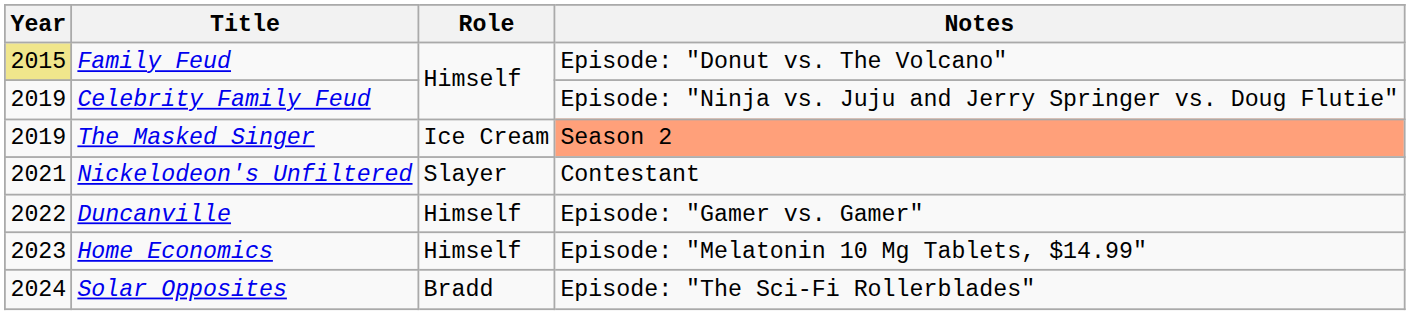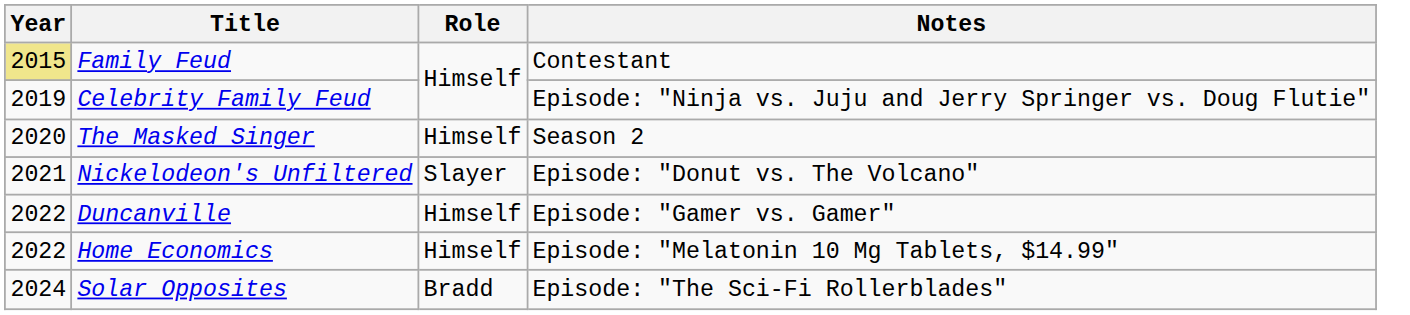Family Feud | Notes: Episode: "Donut vs. The Volcano" -> Contestant
The Masked Singer | Year: 2019 -> 2020
The Masked Singer | Role: Ice Cream -> Himself
The Masked Singer | Notes: lightsalmon background -> no background
Nickelodeon's Unfiltered | Notes: Contestant -> Episode: "Donut vs. The Volcano"
Home Economics | Year: 2023 -> 2022
